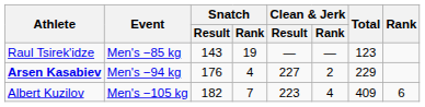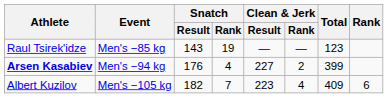Arsen Kasabiev | Total: 229 -> 399
